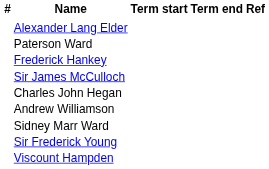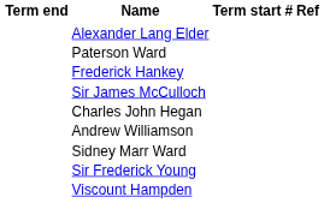columns swapped: # <-> Term end
